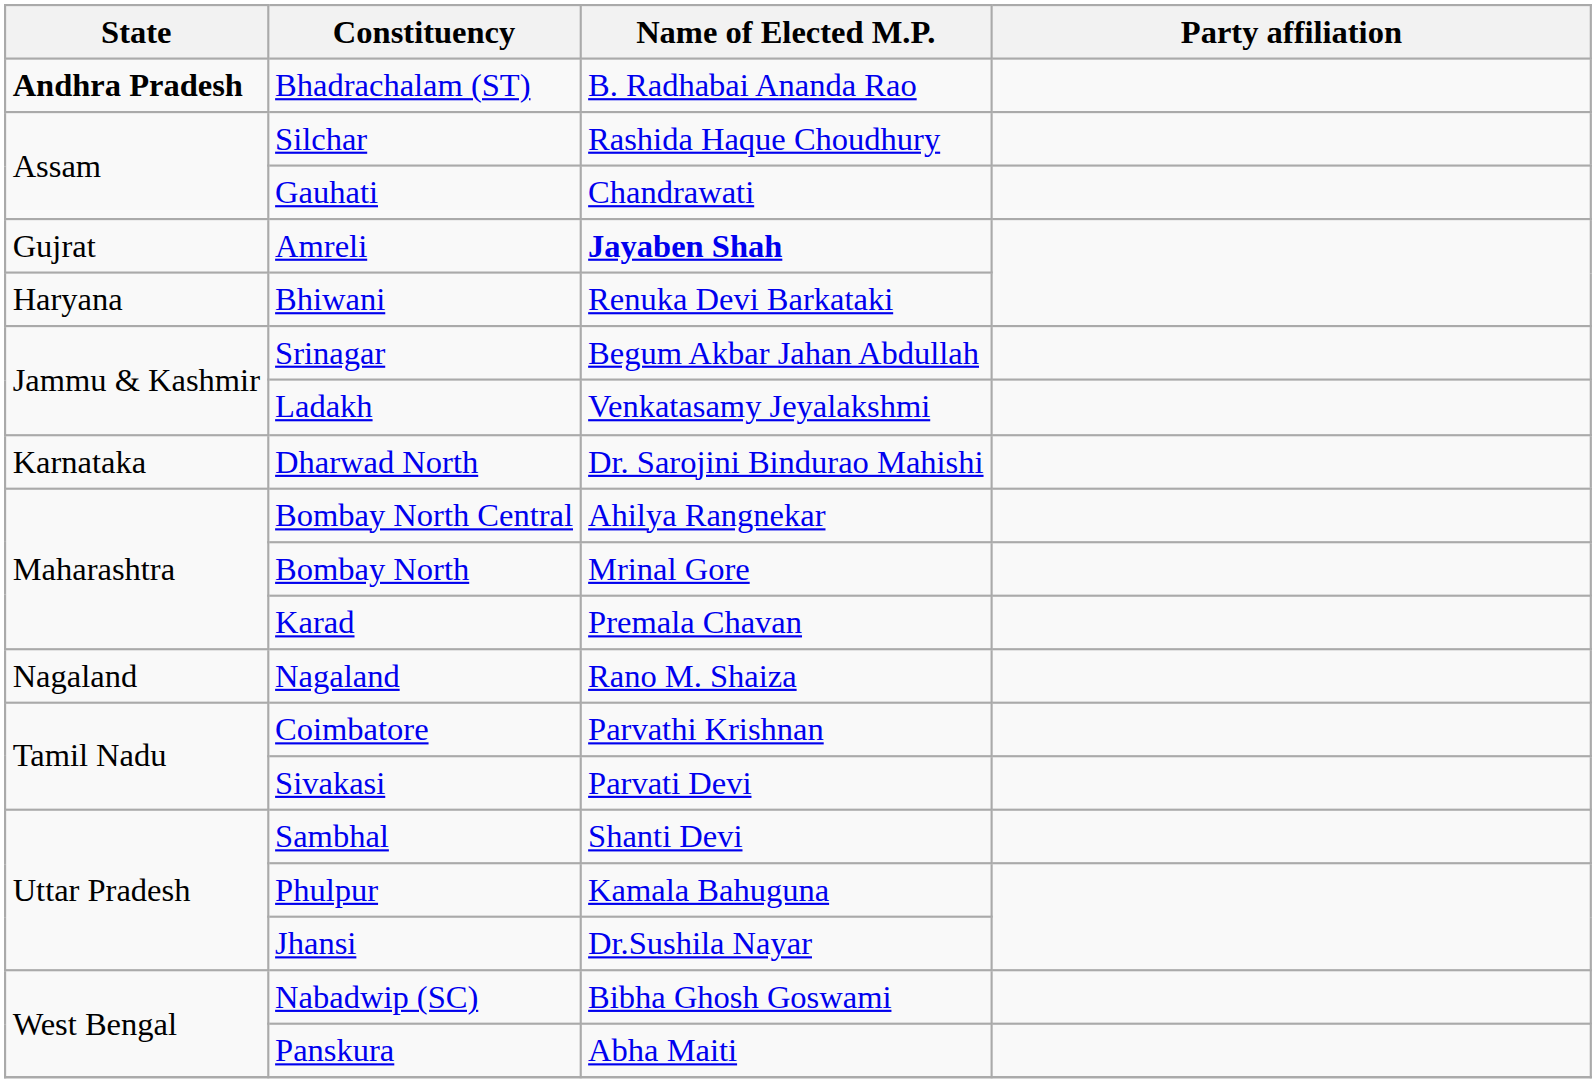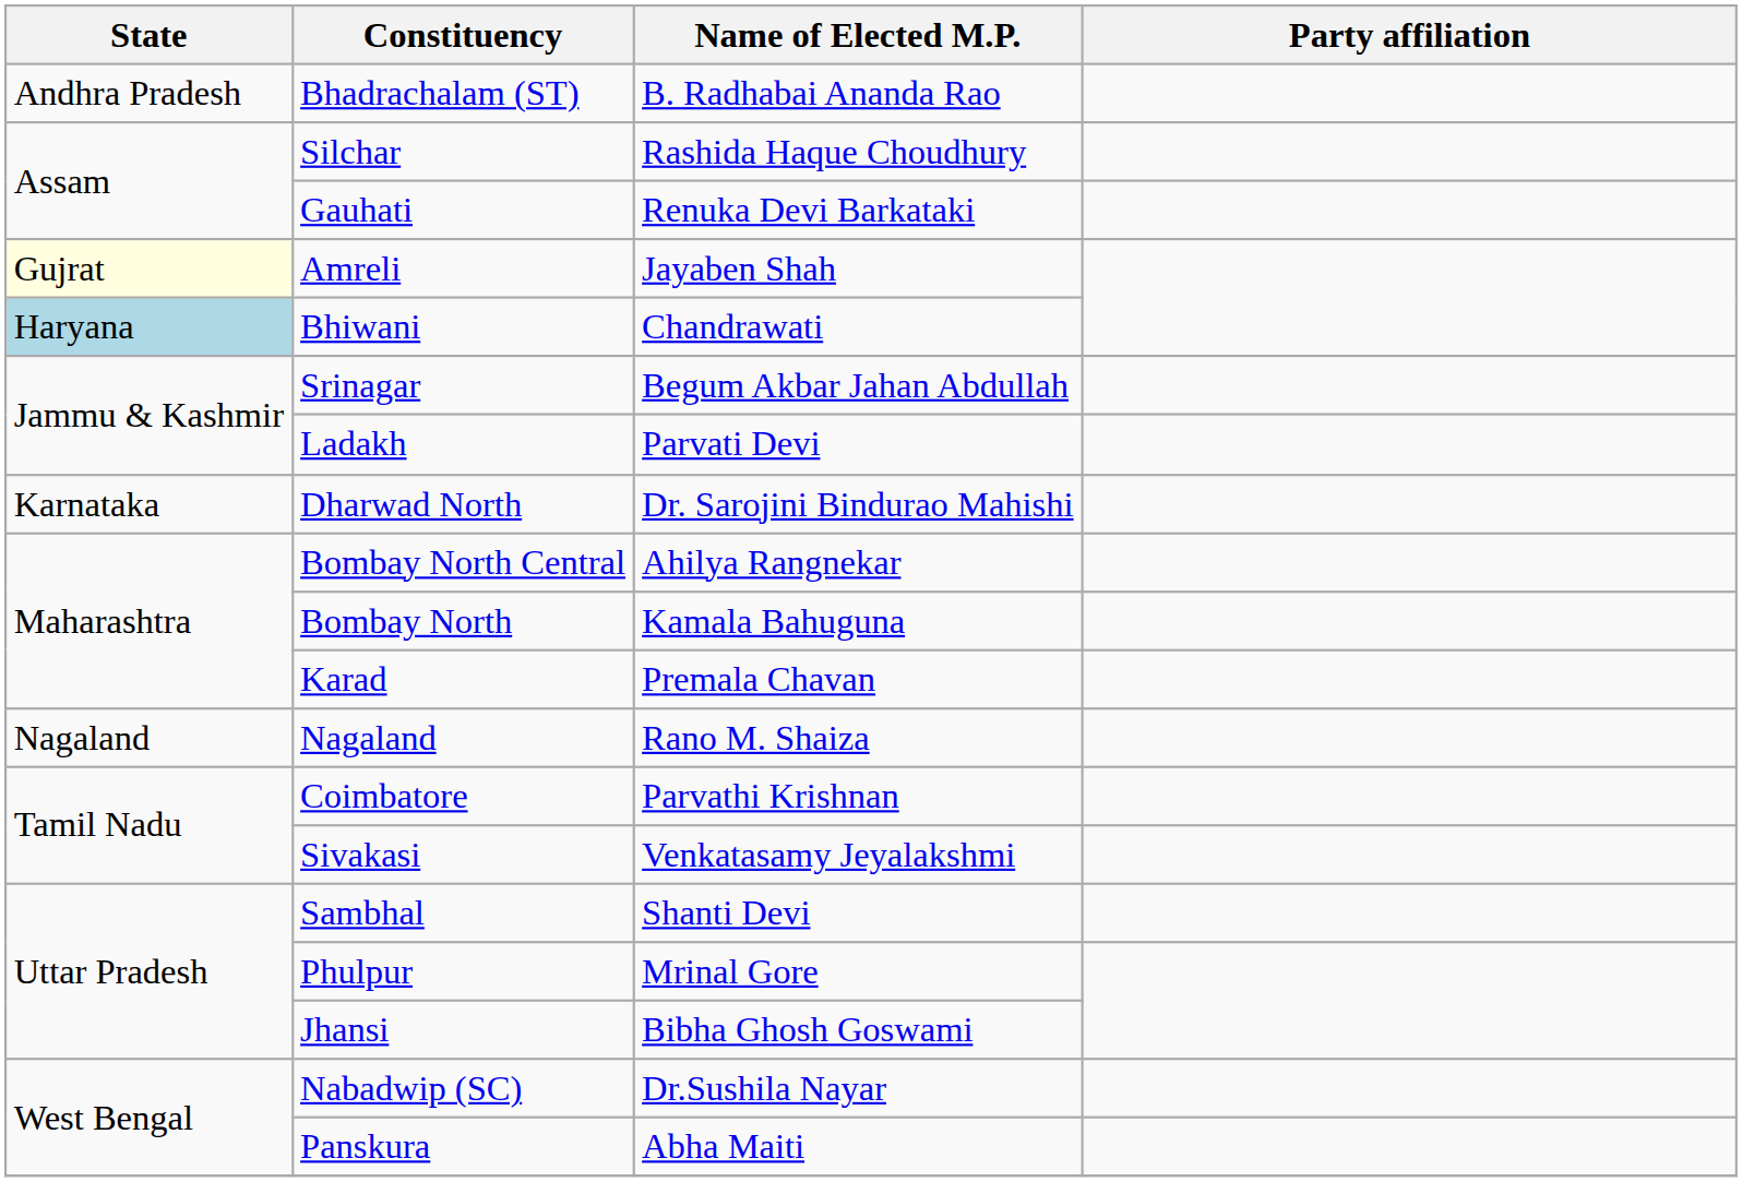Bhadrachalam (ST) | State: bold -> normal
Gauhati | Name of Elected M.P.: Chandrawati -> Renuka Devi Barkataki
Amreli | State: no background -> lightyellow background
Amreli | Name of Elected M.P.: bold -> normal
Bhiwani | State: no background -> lightblue background
Bhiwani | Name of Elected M.P.: Renuka Devi Barkataki -> Chandrawati
Ladakh | Name of Elected M.P.: Venkatasamy Jeyalakshmi -> Parvati Devi
Bombay North | Name of Elected M.P.: Mrinal Gore -> Kamala Bahuguna
Sivakasi | Name of Elected M.P.: Parvati Devi -> Venkatasamy Jeyalakshmi
Phulpur | Name of Elected M.P.: Kamala Bahuguna -> Mrinal Gore
Jhansi | Name of Elected M.P.: Dr.Sushila Nayar -> Bibha Ghosh Goswami
Nabadwip (SC) | Name of Elected M.P.: Bibha Ghosh Goswami -> Dr.Sushila Nayar
